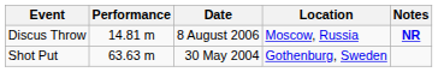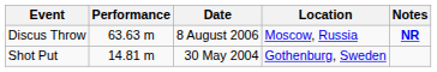Discus Throw | Performance: 14.81 m -> 63.63 m
Shot Put | Performance: 63.63 m -> 14.81 m
